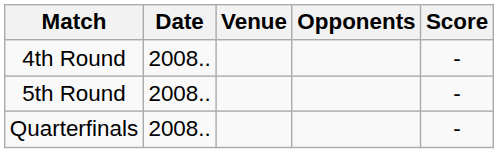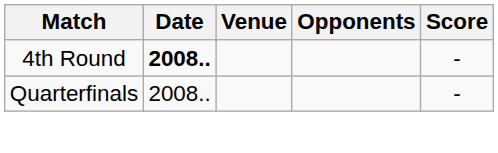4th Round | Date: normal -> bold
- row: 5th Round | 2008.. | -
